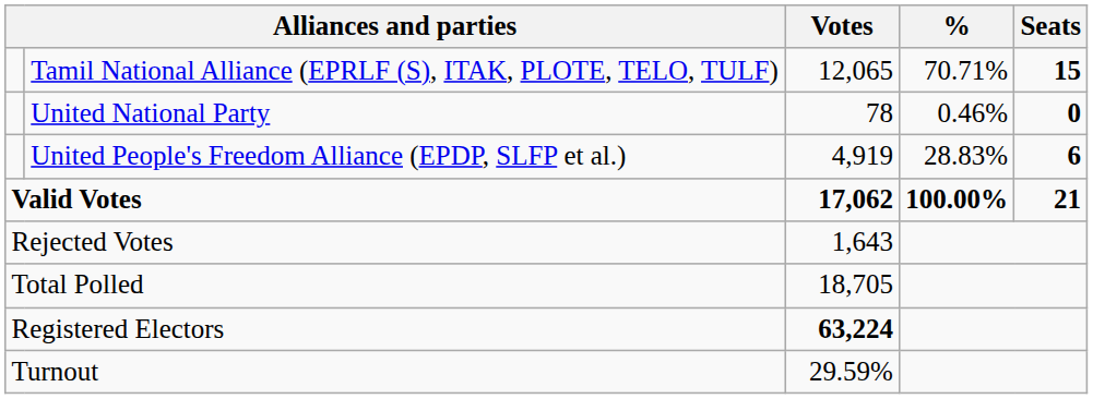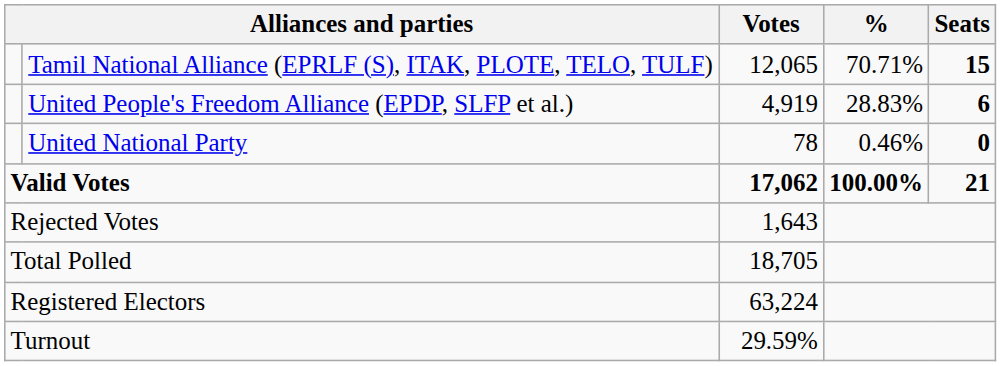rows swapped: United People's Freedom Alliance (EPDP, SLFP et al.) <-> United National Party
Registered Electors | Votes: bold -> normal
